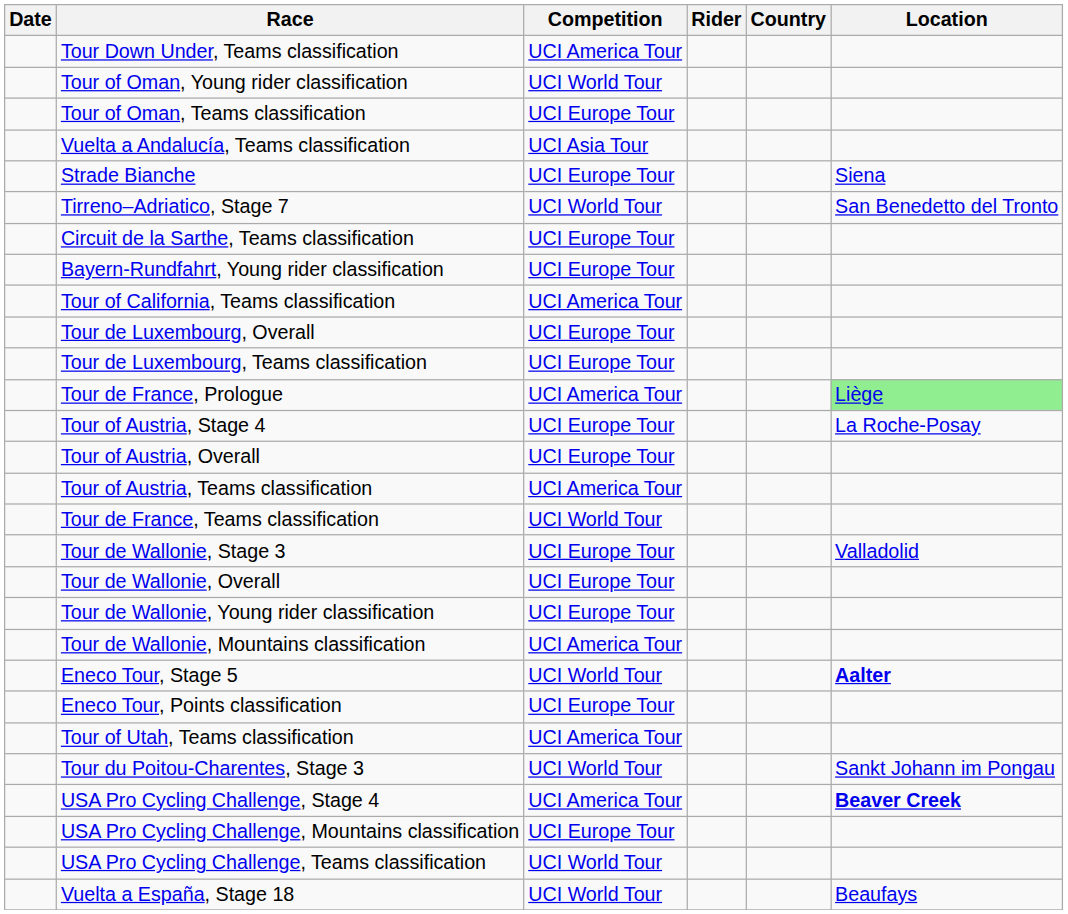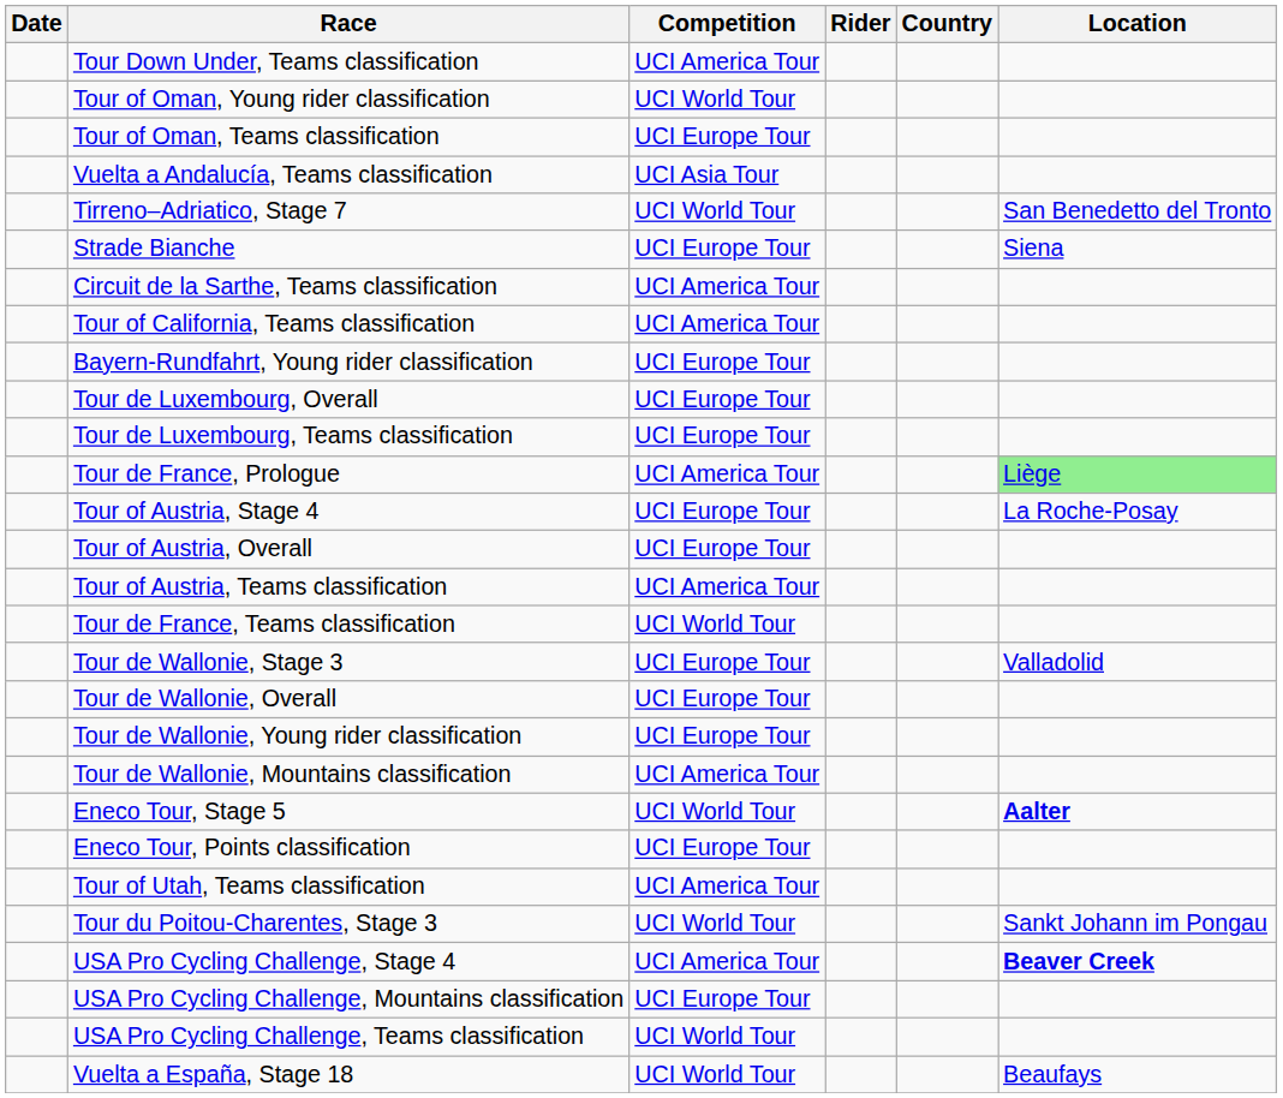rows swapped: Strade Bianche <-> Tirreno–Adriatico, Stage 7
Circuit de la Sarthe, Teams classification | Competition: UCI Europe Tour -> UCI America Tour
rows swapped: Tour of California, Teams classification <-> Bayern-Rundfahrt, Young rider classification
